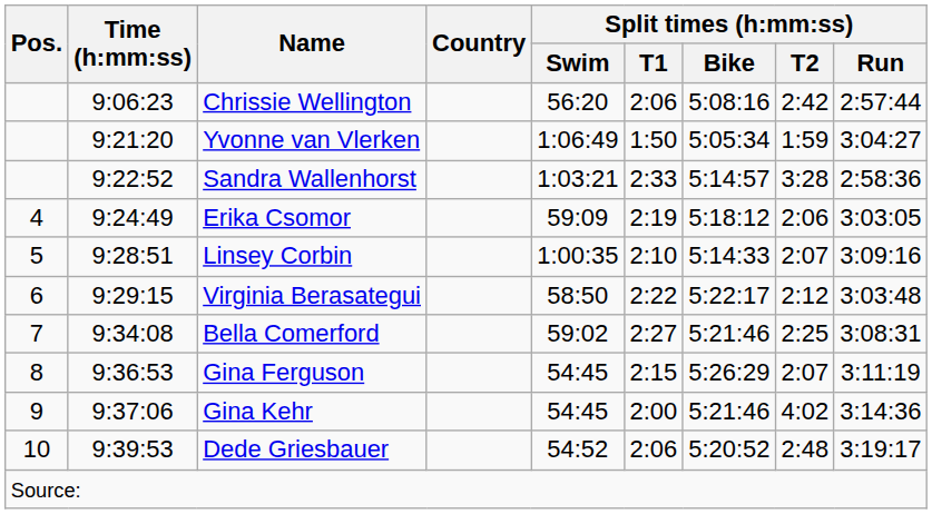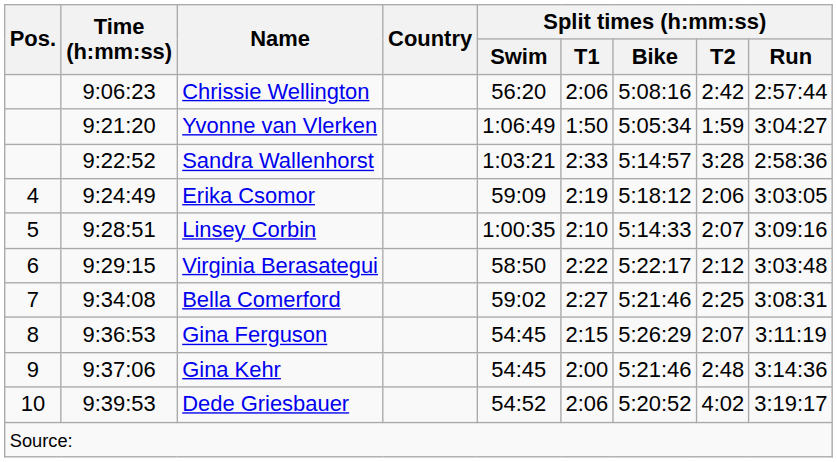Gina Kehr | Split times (h:mm:ss) / T2: 4:02 -> 2:48
Dede Griesbauer | Split times (h:mm:ss) / T2: 2:48 -> 4:02
